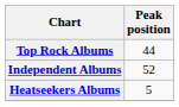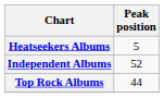rows swapped: Heatseekers Albums <-> Top Rock Albums
